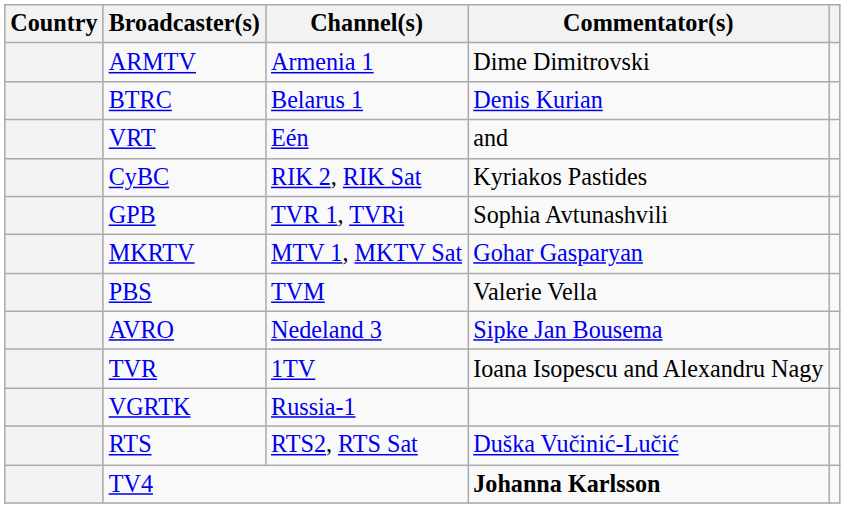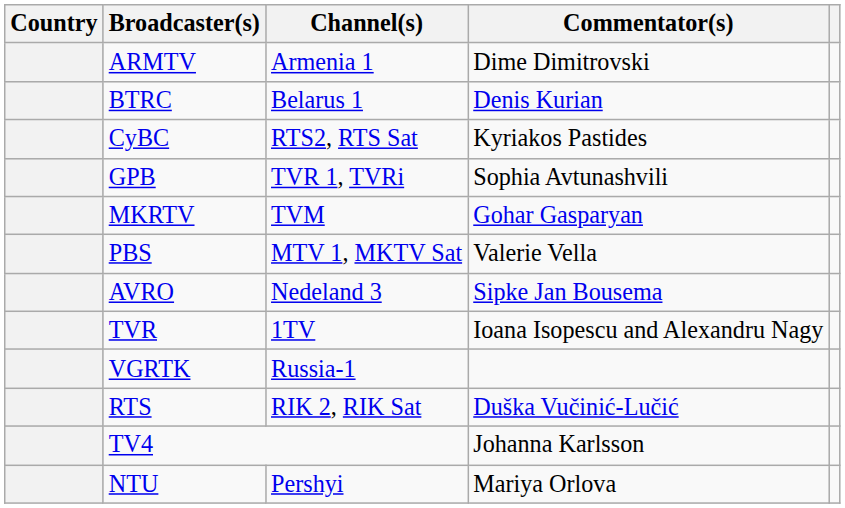- row: VRT | Eén | and
CyBC | Channel(s): RIK 2, RIK Sat -> RTS2, RTS Sat
MKRTV | Channel(s): MTV 1, MKTV Sat -> TVM
PBS | Channel(s): TVM -> MTV 1, MKTV Sat
RTS | Channel(s): RTS2, RTS Sat -> RIK 2, RIK Sat
TV4 | Commentator(s): bold -> normal
+ row: NTU | Pershyi | Mariya Orlova
